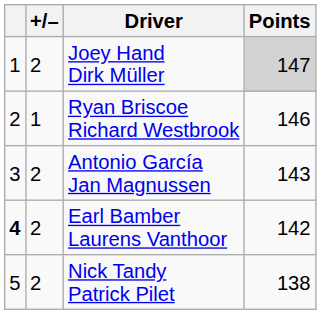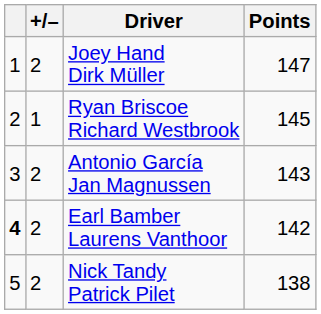Joey Hand Dirk Müller | Points: lightgrey background -> no background
Ryan Briscoe Richard Westbrook | Points: 146 -> 145
